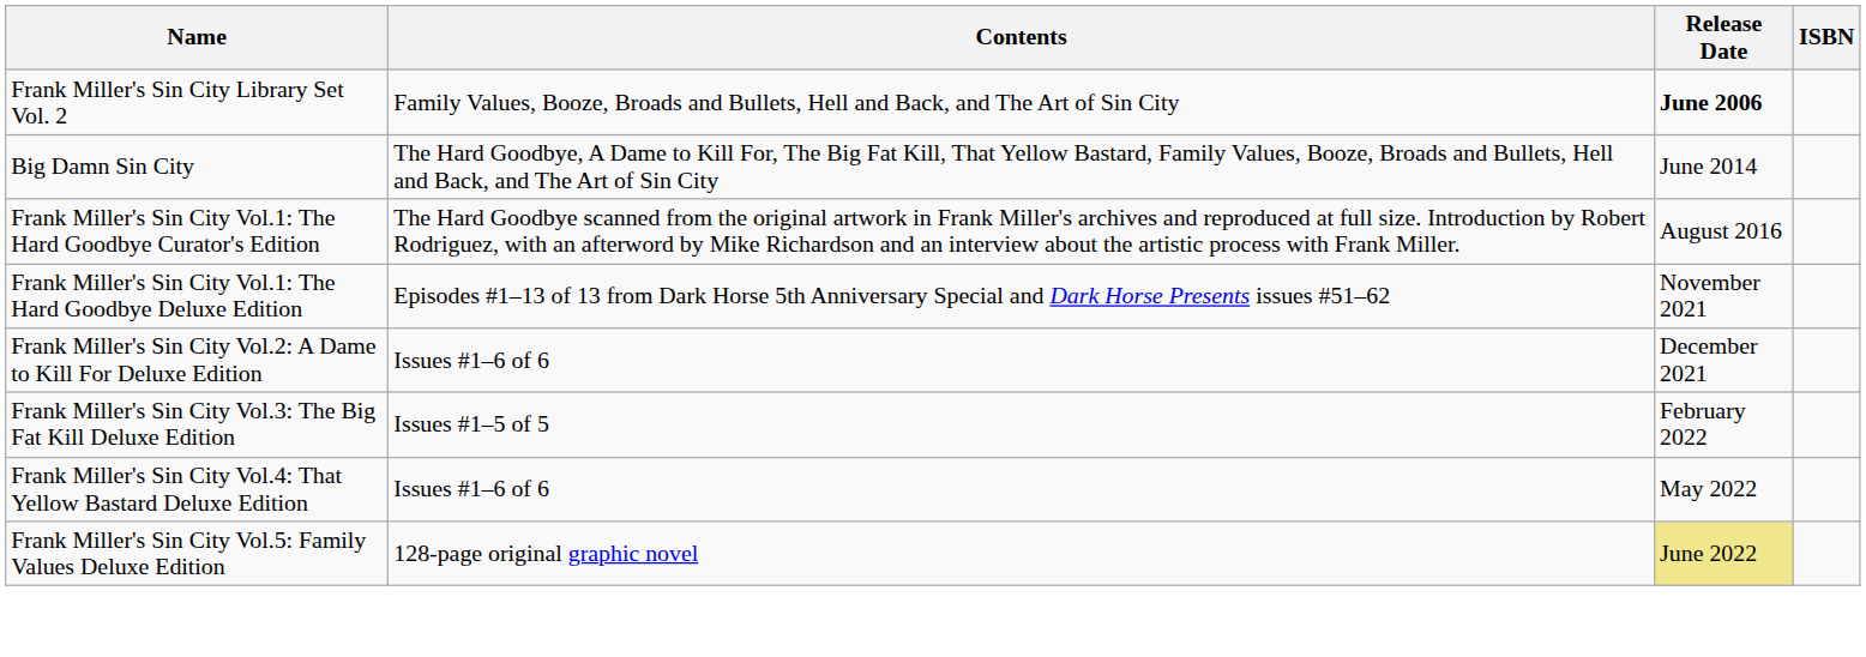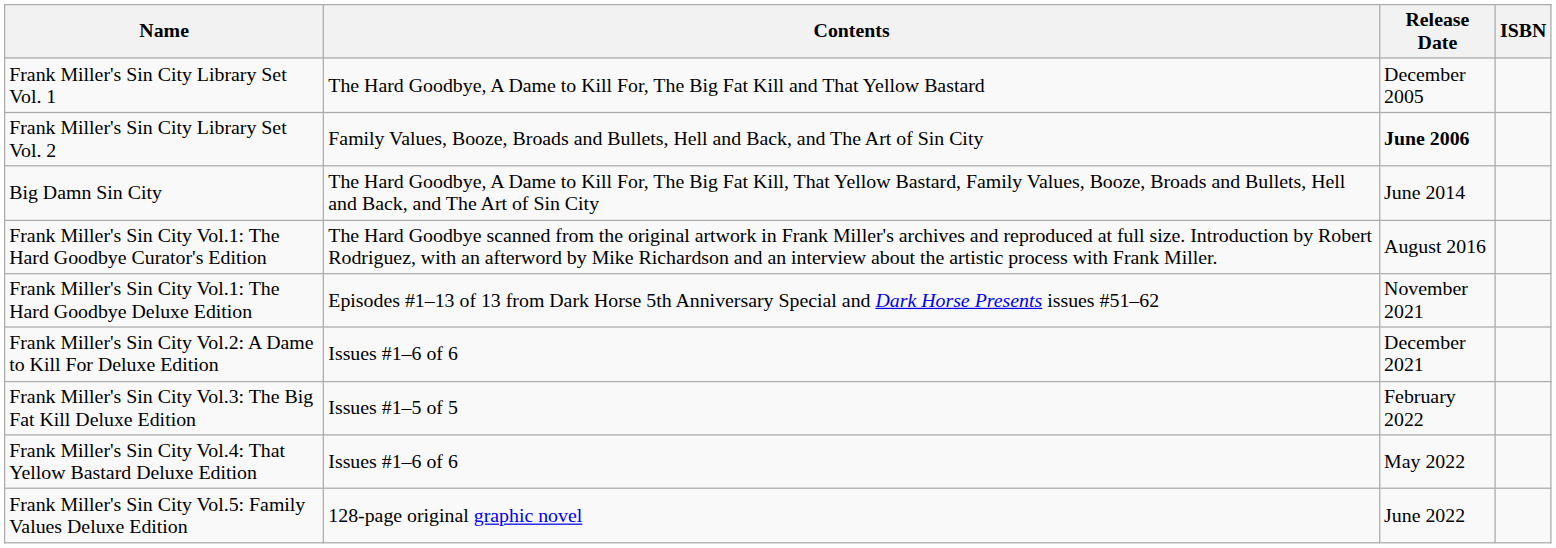+ row: Frank Miller's Sin City Library Set Vol. 1 | The Hard Goodbye, A Dame to Kill For, The Big Fat Kill and That Yellow Bastard | December 2005
Frank Miller's Sin City Vol.5: Family Values Deluxe Edition | Release Date: khaki background -> no background
